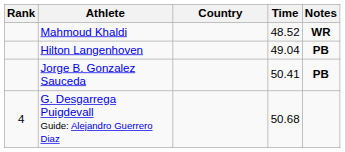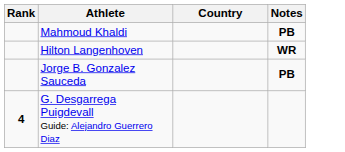- column: Time | 48.52 | 49.04 | 50.41 | 50.68
Mahmoud Khaldi | Notes: WR -> PB
Hilton Langenhoven | Notes: PB -> WR
G. Desgarrega Puigdevall Guide: Alejandro Guerrero Diaz | Rank: normal -> bold
